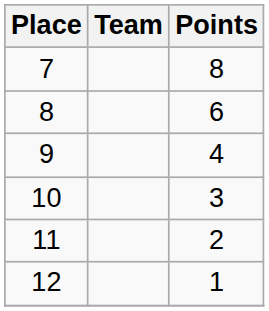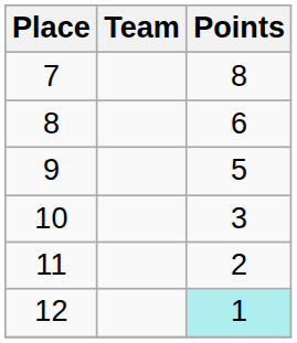9 | Points: 4 -> 5
12 | Points: no background -> paleturquoise background
